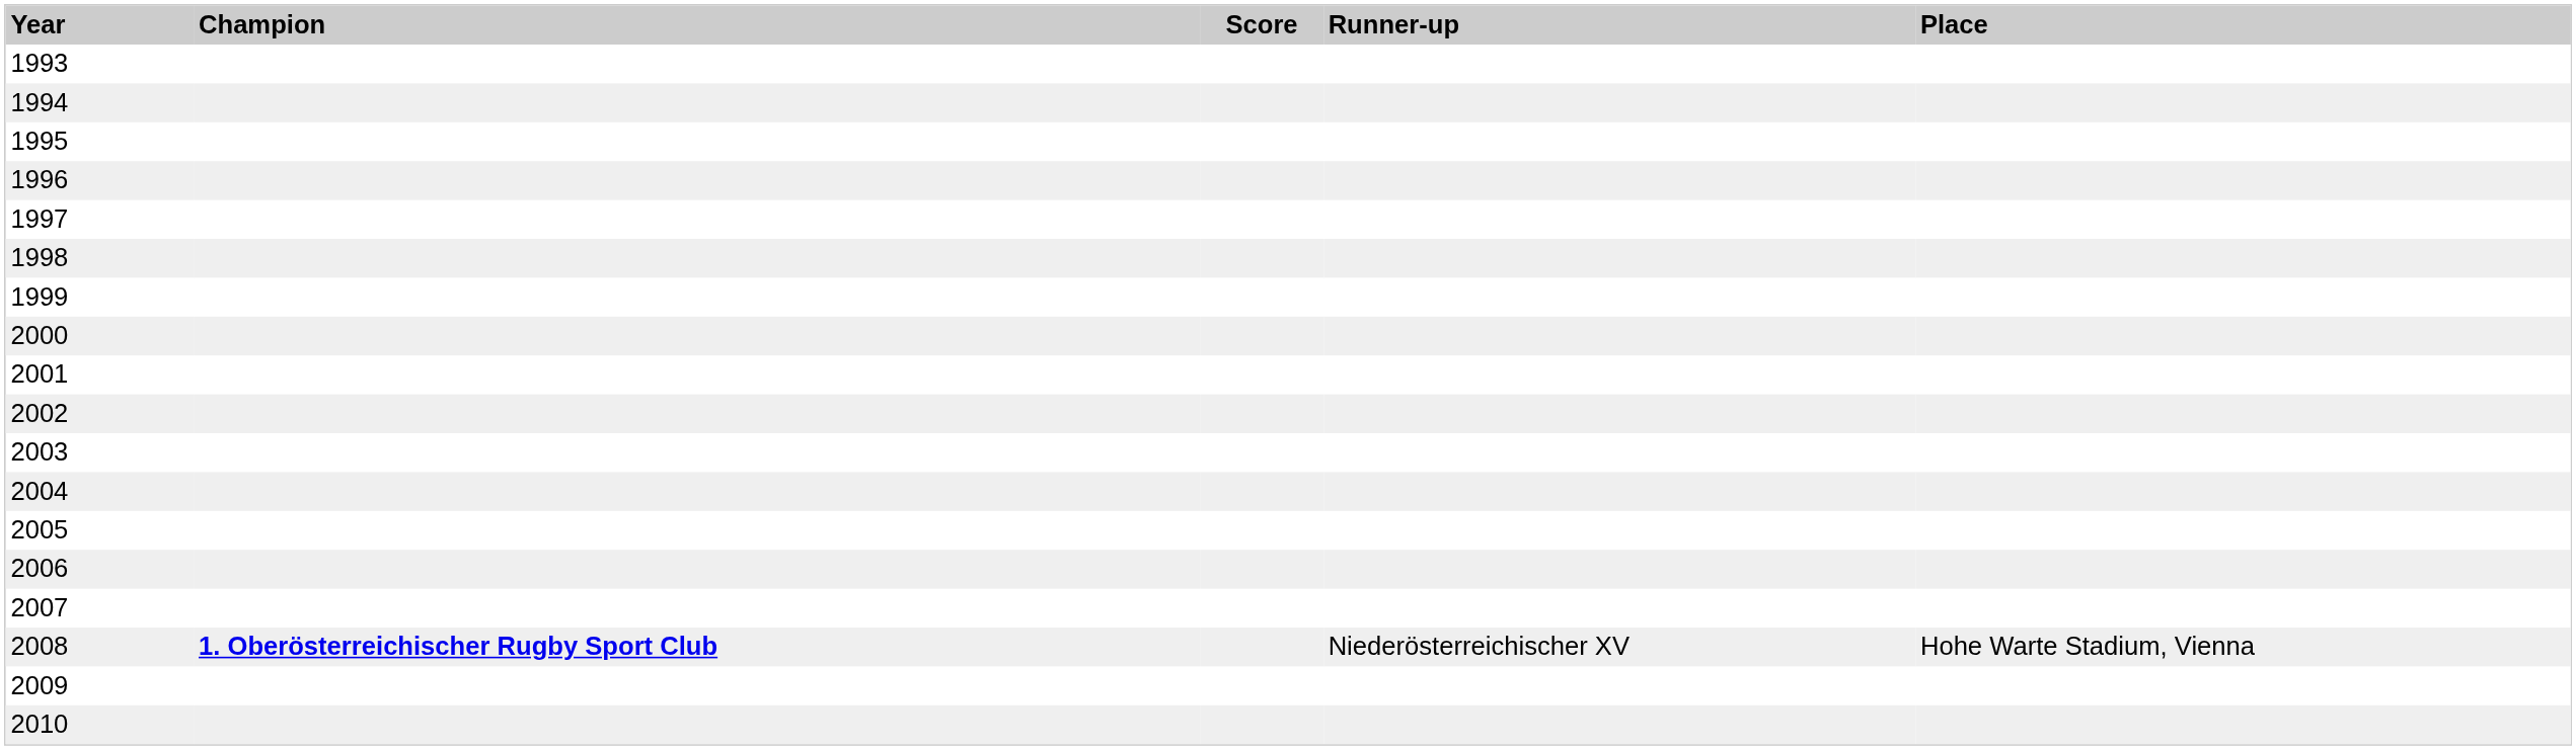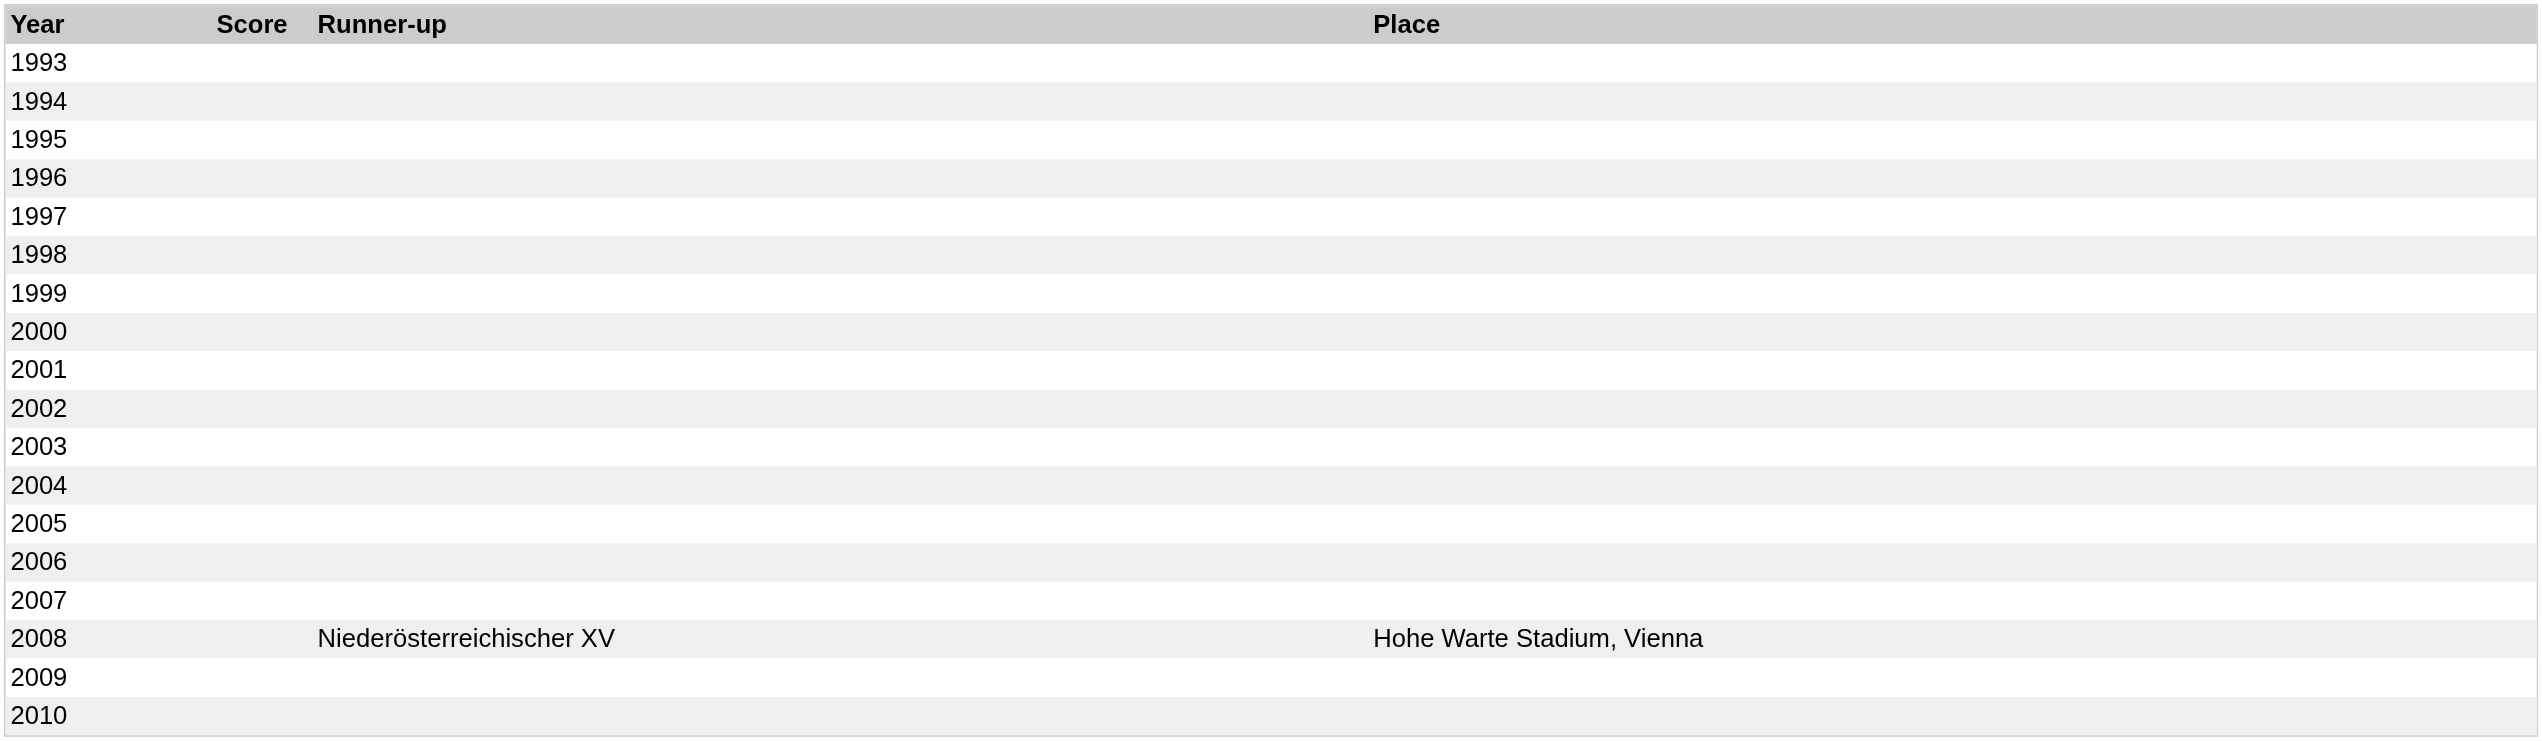- column: Champion | 1. Oberösterreichischer Rugby Sport Club
